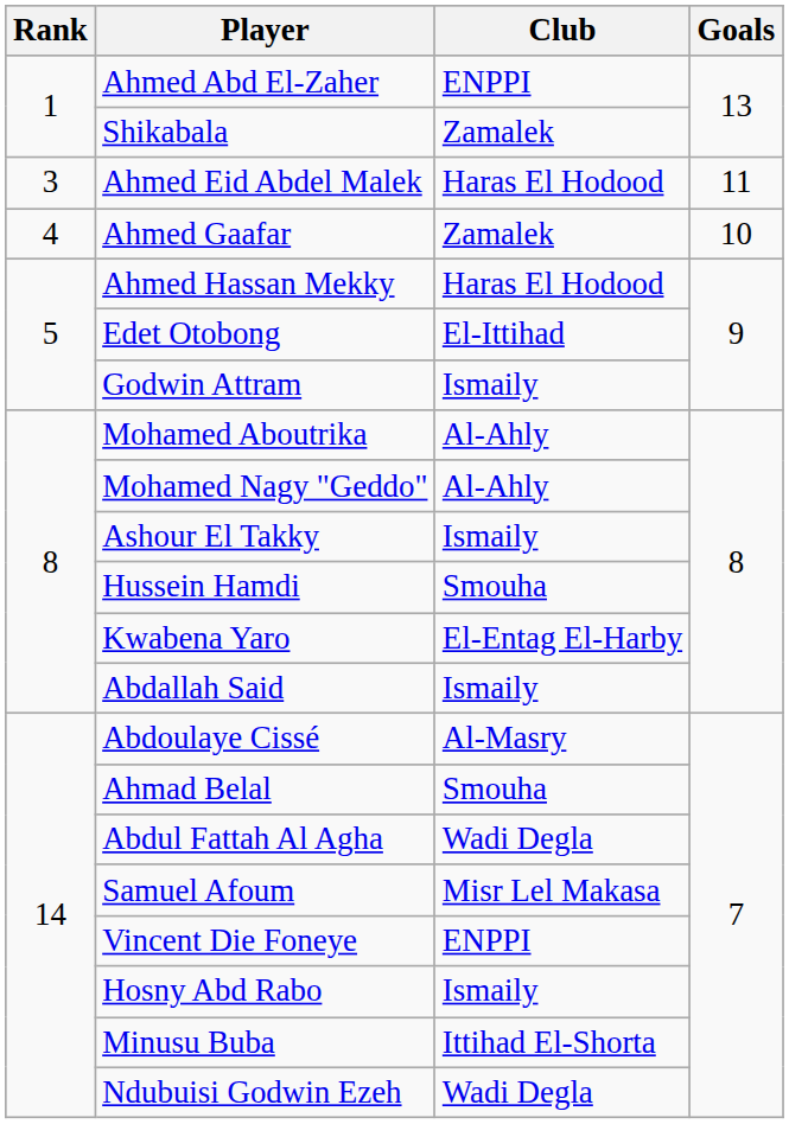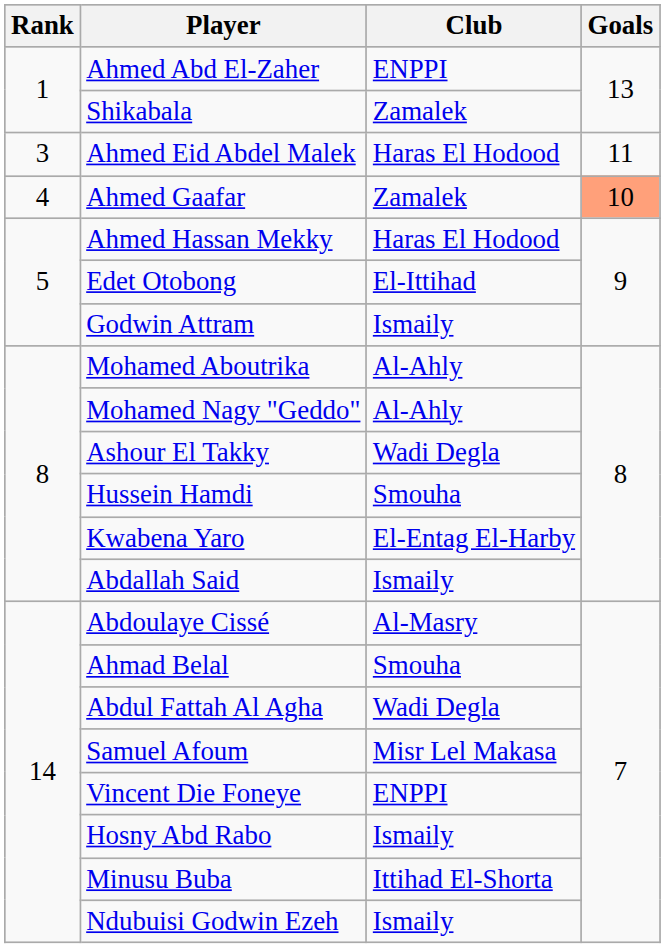Ahmed Gaafar | Goals: no background -> lightsalmon background
Ashour El Takky | Club: Ismaily -> Wadi Degla
Ndubuisi Godwin Ezeh | Club: Wadi Degla -> Ismaily
